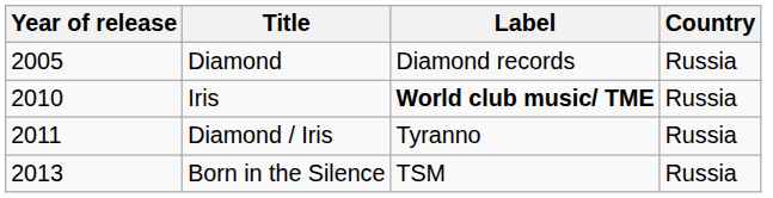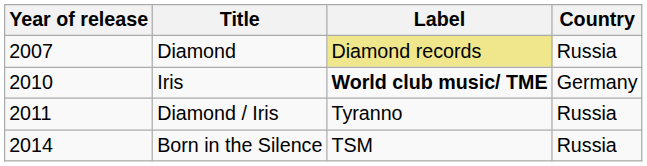Diamond | Year of release: 2005 -> 2007
Diamond | Label: no background -> khaki background
Iris | Country: Russia -> Germany
Born in the Silence | Year of release: 2013 -> 2014
